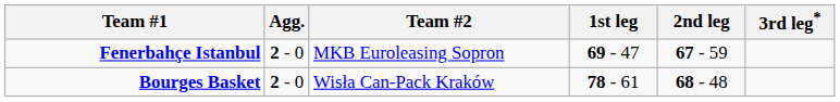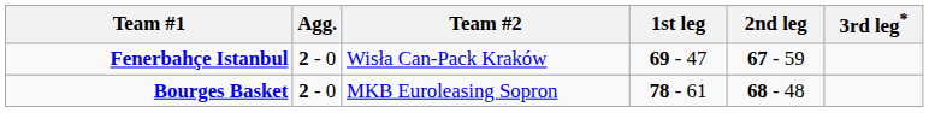Fenerbahçe Istanbul | Team #2: MKB Euroleasing Sopron -> Wisła Can-Pack Kraków
Bourges Basket | Team #2: Wisła Can-Pack Kraków -> MKB Euroleasing Sopron
